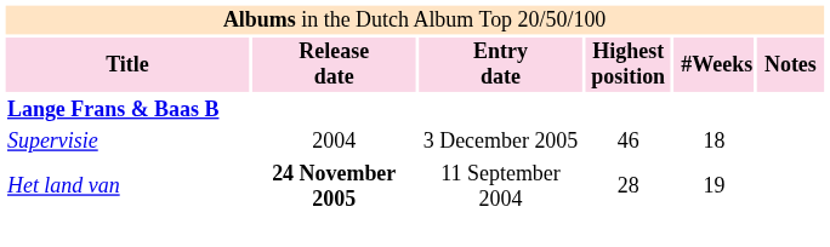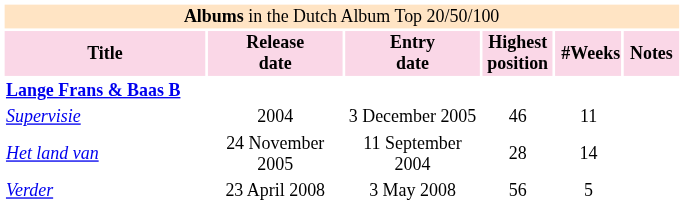Supervisie | column 5: 18 -> 11
Het land van | column 2: bold -> normal
Het land van | column 5: 19 -> 14
+ row: Verder | 23 April 2008 | 3 May 2008 | 56 | 5
